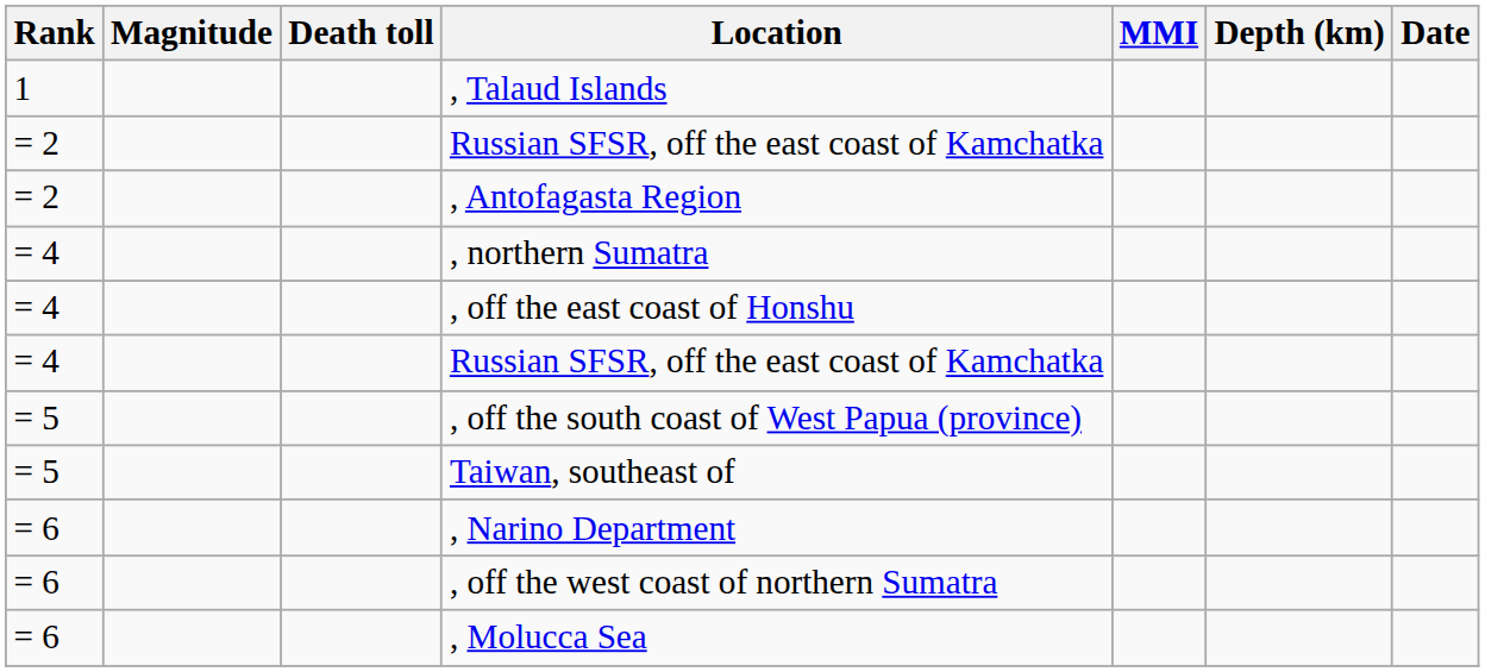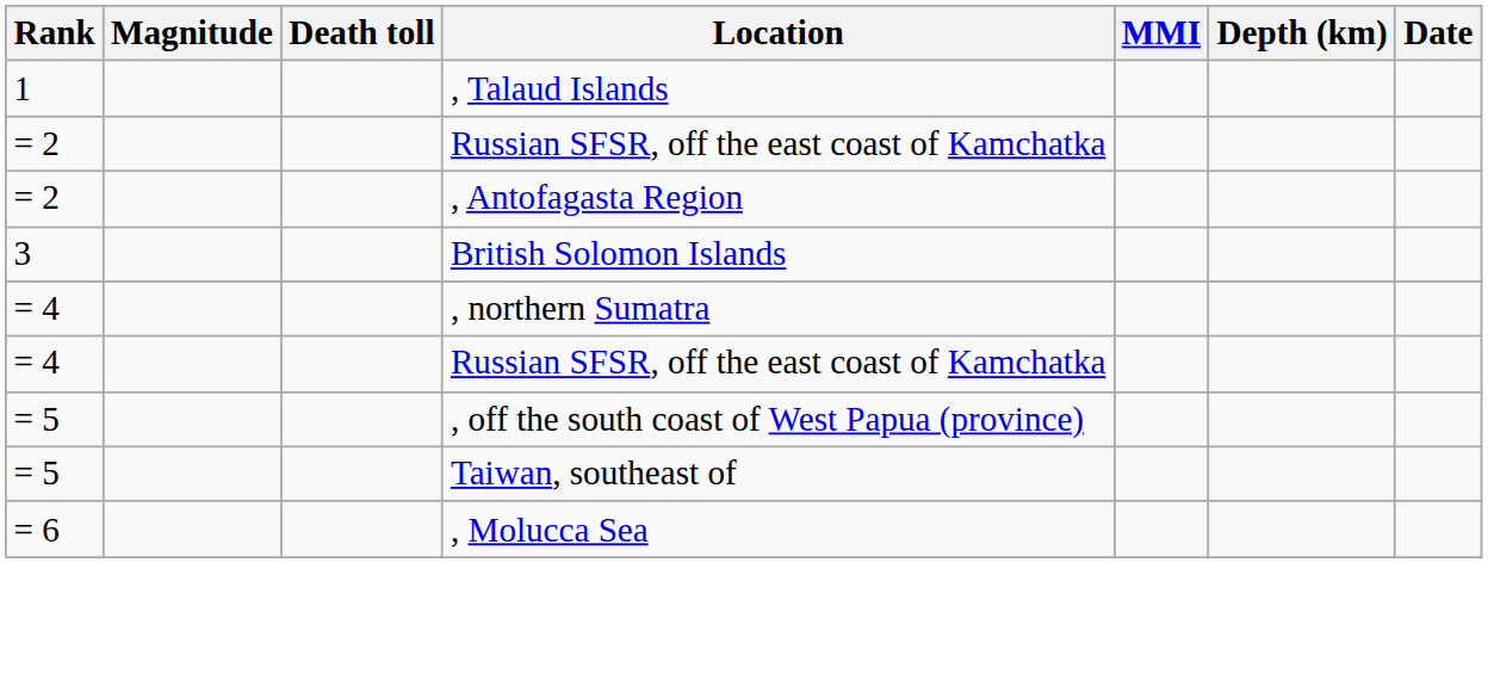+ row: 3 | British Solomon Islands
- row: = 4 | , off the east coast of Honshu
- row: = 6 | , Narino Department
- row: = 6 | , off the west coast of northern Sumatra
